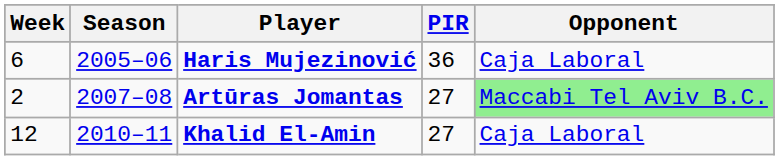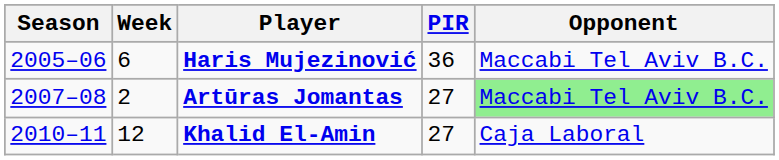columns swapped: Season <-> Week
Haris Mujezinović | Opponent: Caja Laboral -> Maccabi Tel Aviv B.C.
